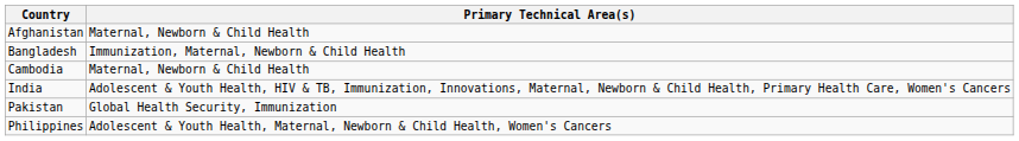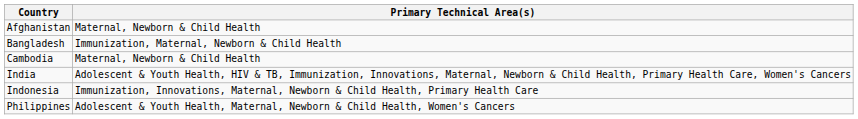+ row: Indonesia | Immunization, Innovations, Maternal, Newborn & Child Health, Primary Health Care
- row: Pakistan | Global Health Security, Immunization
